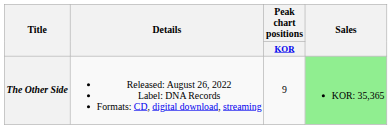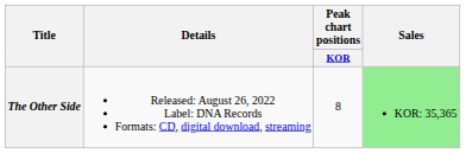The Other Side | Peak chart positions / KOR: 9 -> 8
